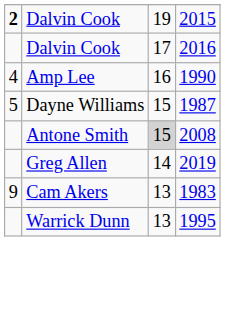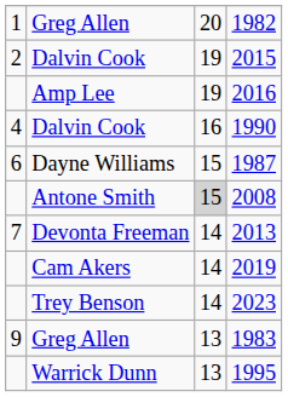+ row: 1 | Greg Allen | 20 | 1982
2015 | column 1: bold -> normal
2016 | column 2: Dalvin Cook -> Amp Lee
2016 | column 3: 17 -> 19
1990 | column 2: Amp Lee -> Dalvin Cook
1987 | column 1: 5 -> 6
+ row: 7 | Devonta Freeman | 14 | 2013
2019 | column 2: Greg Allen -> Cam Akers
+ row: Trey Benson | 14 | 2023
1983 | column 2: Cam Akers -> Greg Allen
